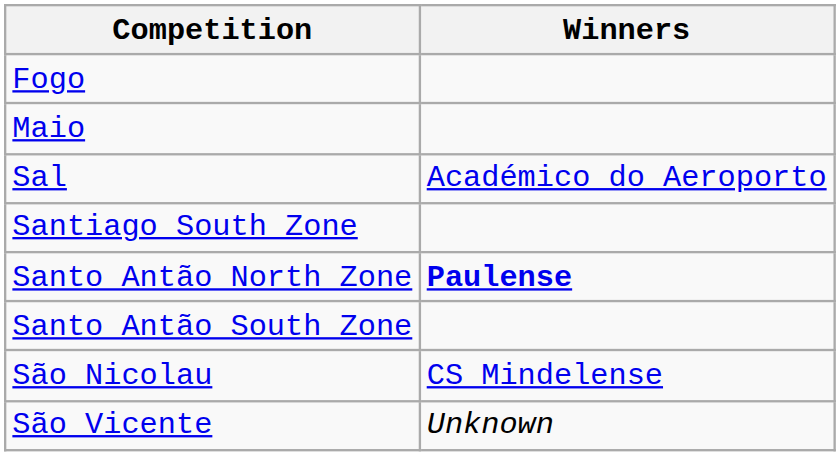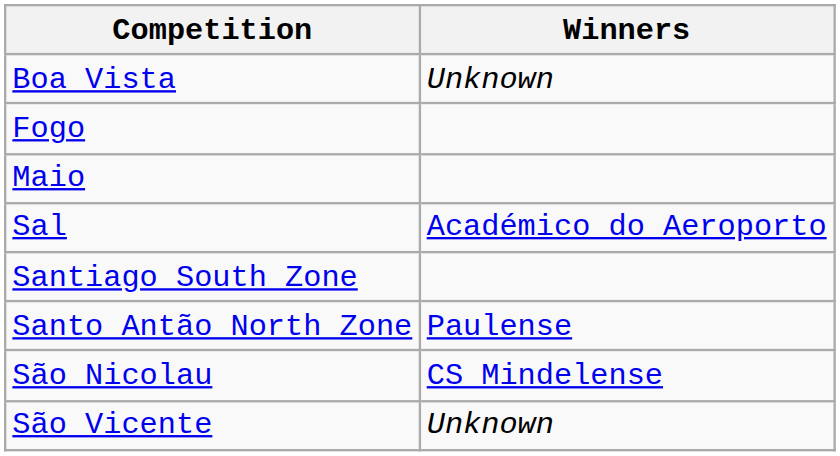+ row: Boa Vista | Unknown
Santo Antão North Zone | Winners: bold -> normal
- row: Santo Antão South Zone
